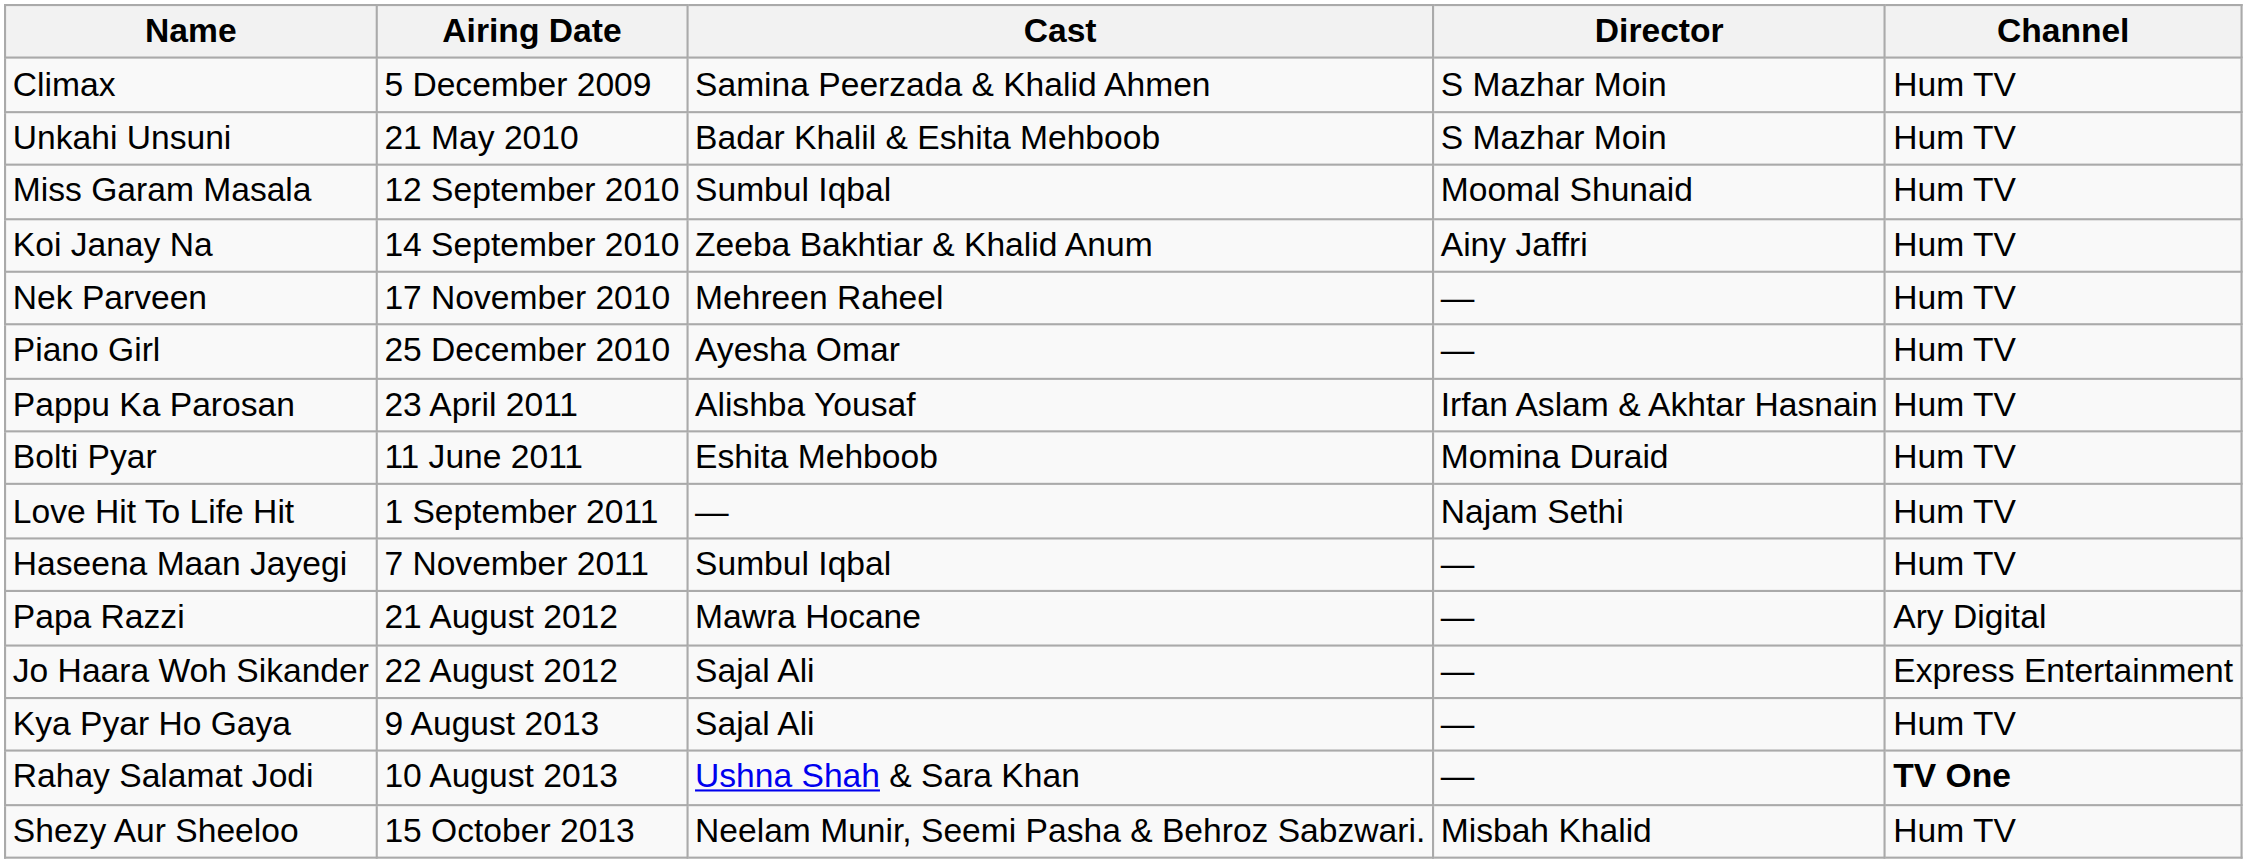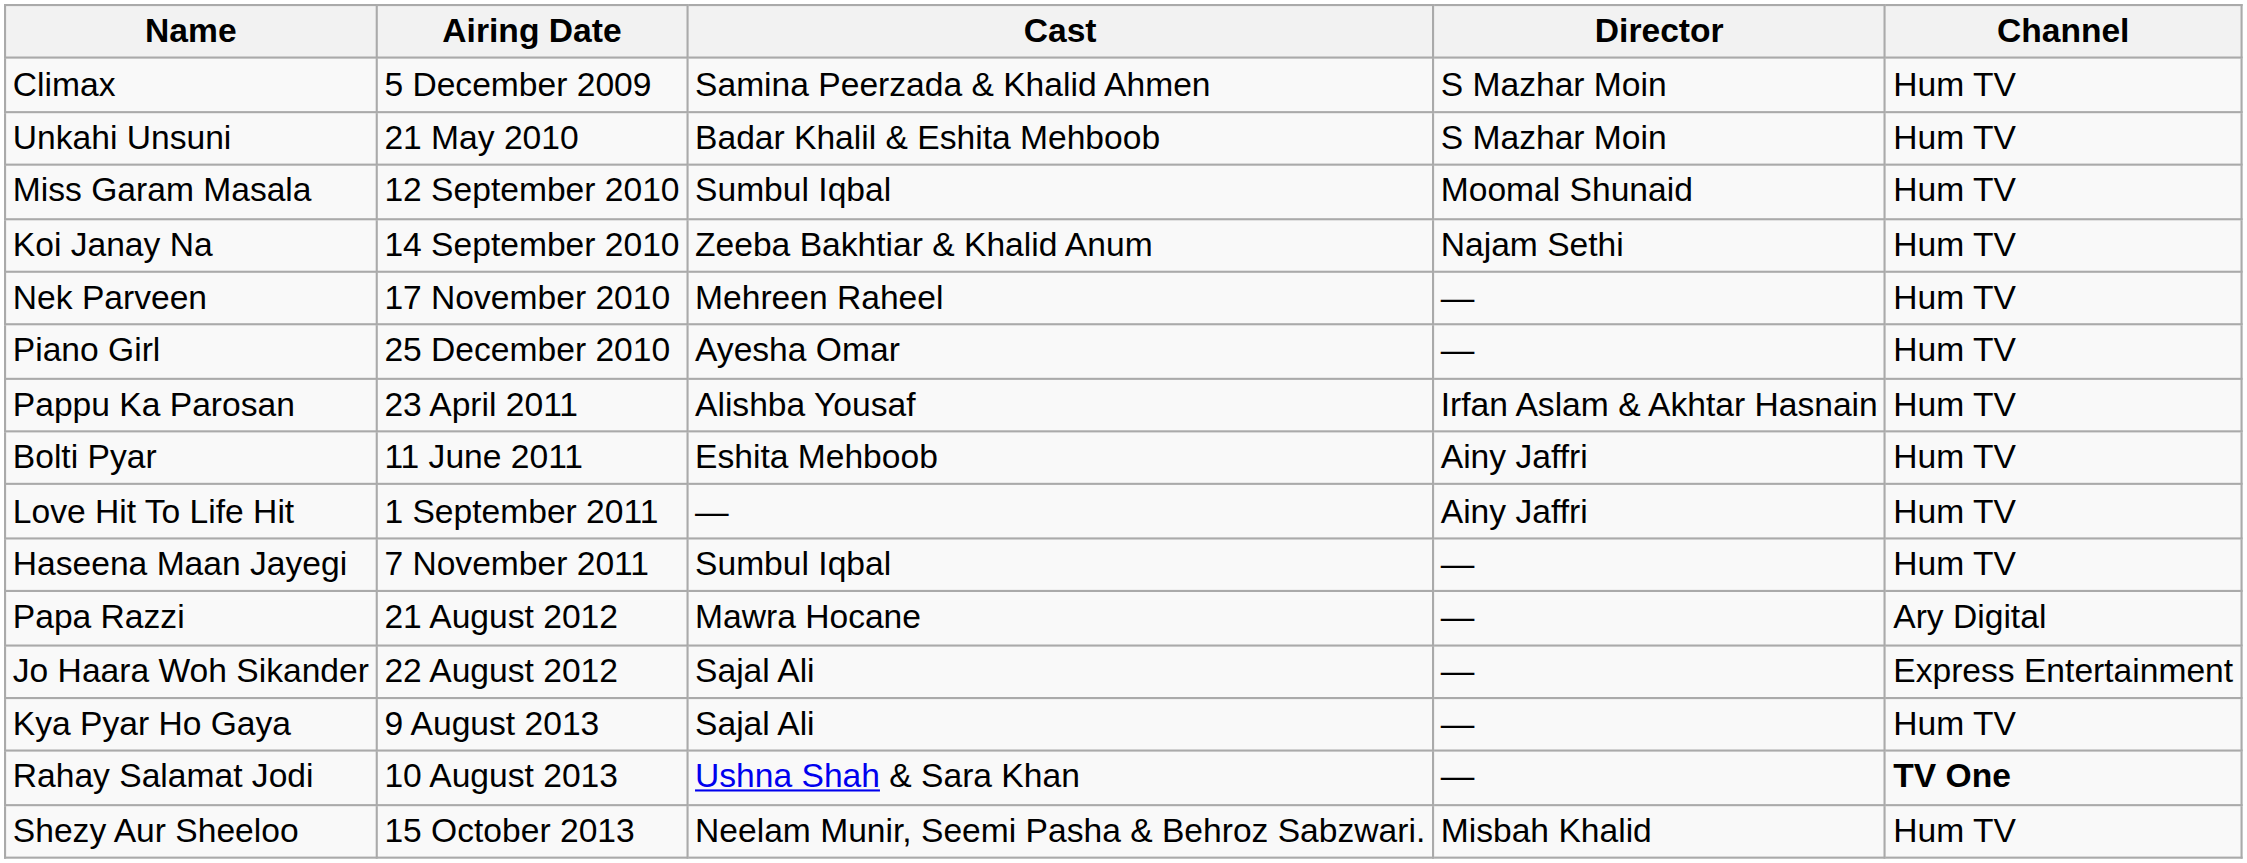Koi Janay Na | Director: Ainy Jaffri -> Najam Sethi
Bolti Pyar | Director: Momina Duraid -> Ainy Jaffri
Love Hit To Life Hit | Director: Najam Sethi -> Ainy Jaffri
